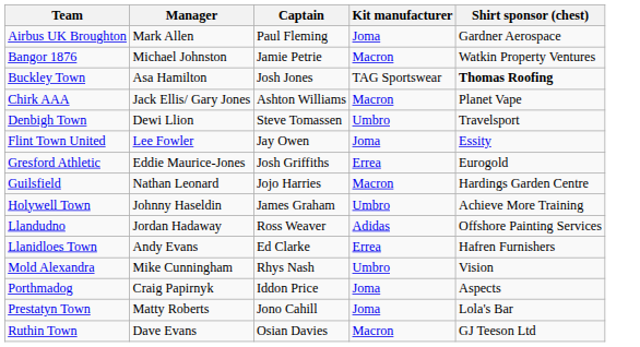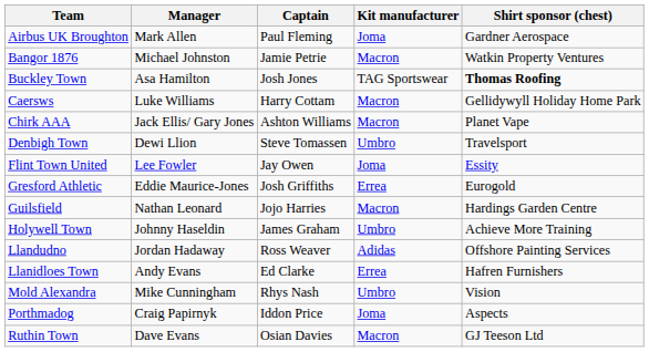+ row: Caersws | Luke Williams | Harry Cottam | Macron | Gellidywyll Holiday Home Park
- row: Prestatyn Town | Matty Roberts | Jono Cahill | Joma | Lola's Bar
